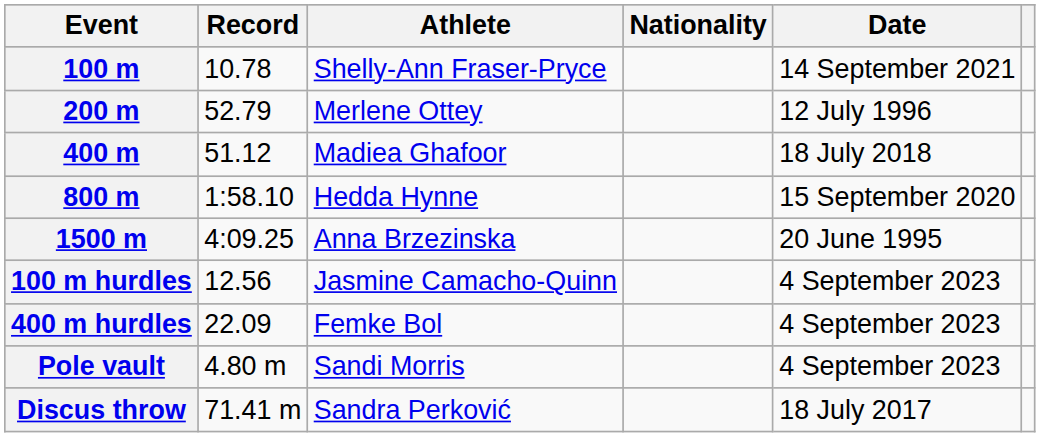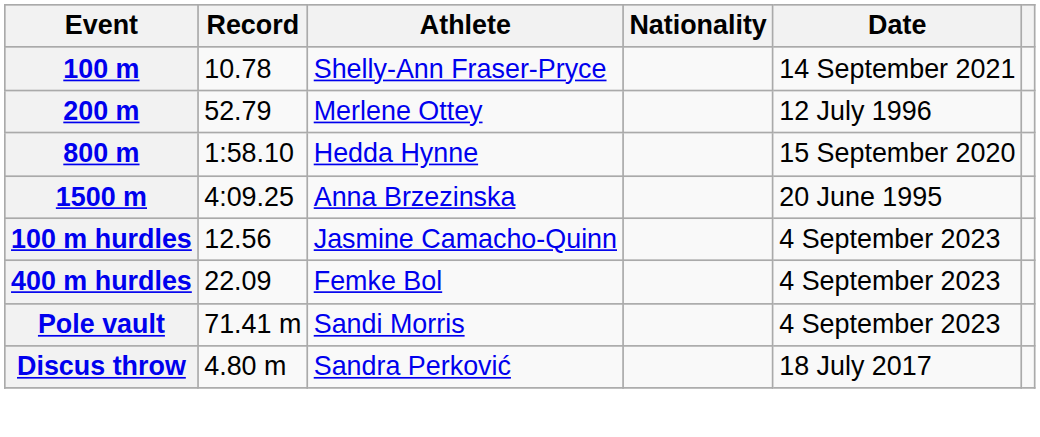- row: 400 m | 51.12 | Madiea Ghafoor | 18 July 2018
Pole vault | Record: 4.80 m -> 71.41 m
Discus throw | Record: 71.41 m -> 4.80 m
